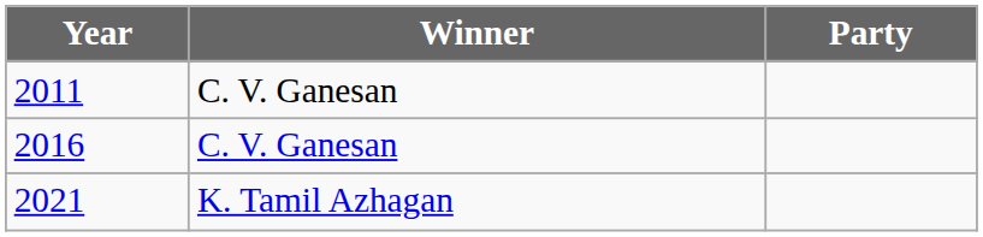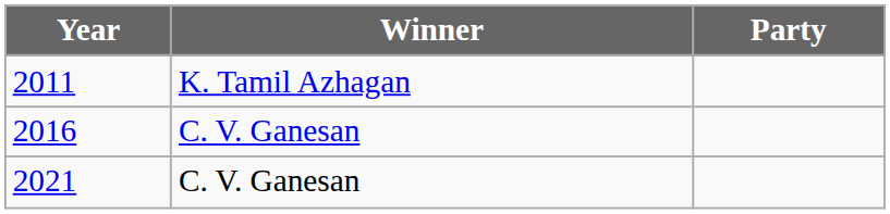2011 | Winner: C. V. Ganesan -> K. Tamil Azhagan
2021 | Winner: K. Tamil Azhagan -> C. V. Ganesan
